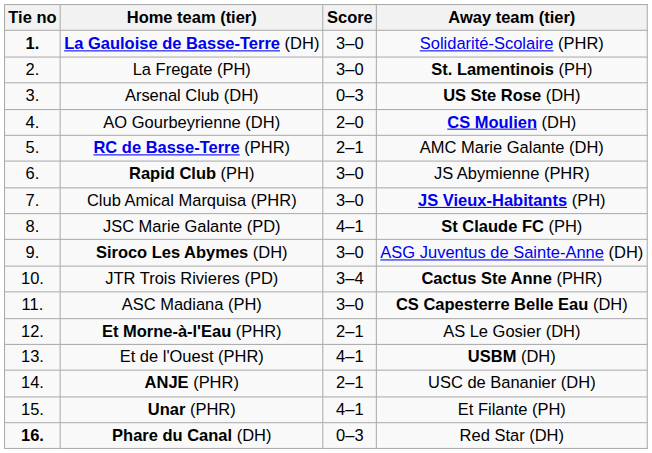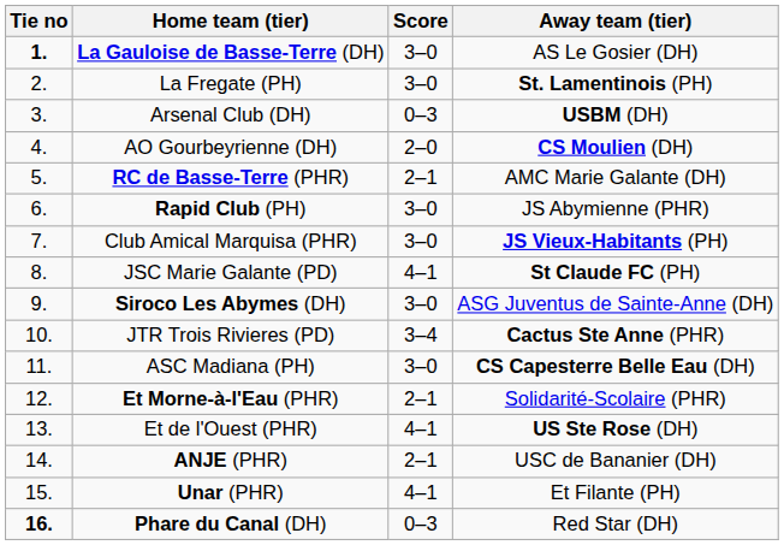La Gauloise de Basse-Terre (DH) | Away team (tier): Solidarité-Scolaire (PHR) -> AS Le Gosier (DH)
Arsenal Club (DH) | Away team (tier): US Ste Rose (DH) -> USBM (DH)
Et Morne-à-l'Eau (PHR) | Away team (tier): AS Le Gosier (DH) -> Solidarité-Scolaire (PHR)
Et de l'Ouest (PHR) | Away team (tier): USBM (DH) -> US Ste Rose (DH)
